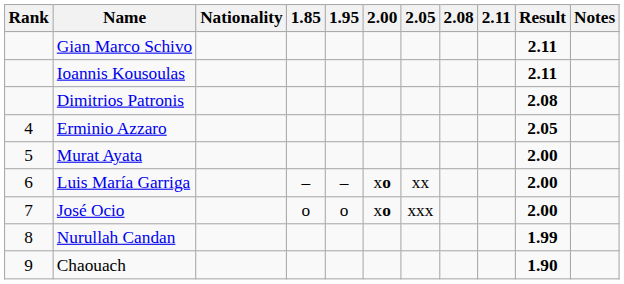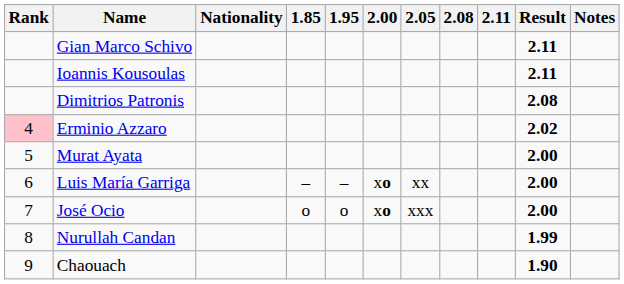Erminio Azzaro | Rank: no background -> pink background
Erminio Azzaro | Result: 2.05 -> 2.02
